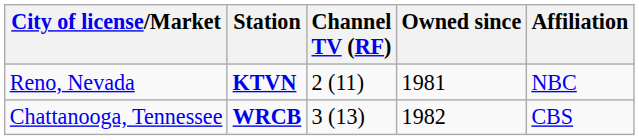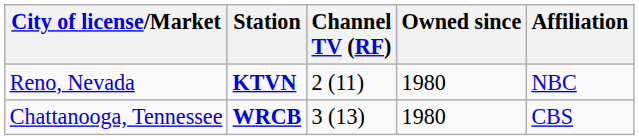Reno, Nevada | Owned since: 1981 -> 1980
Chattanooga, Tennessee | Owned since: 1982 -> 1980
